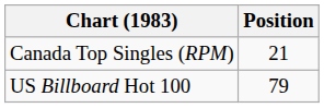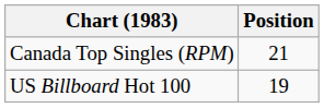US Billboard Hot 100 | Position: 79 -> 19
